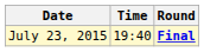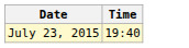- column: Round | Final
